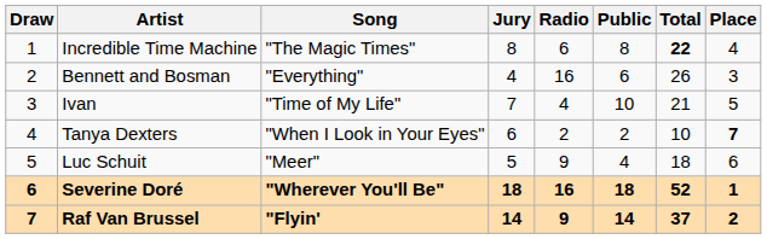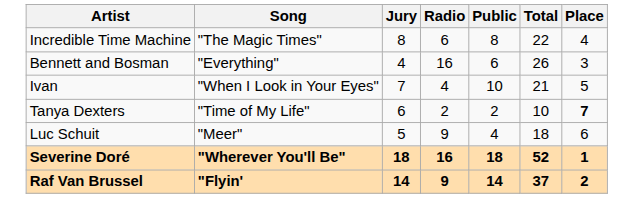- column: Draw | 1 | 2 | 3 | 4 | 5 | 6 | 7
Incredible Time Machine | Total: bold -> normal
Ivan | Song: "Time of My Life" -> "When I Look in Your Eyes"
Tanya Dexters | Song: "When I Look in Your Eyes" -> "Time of My Life"
